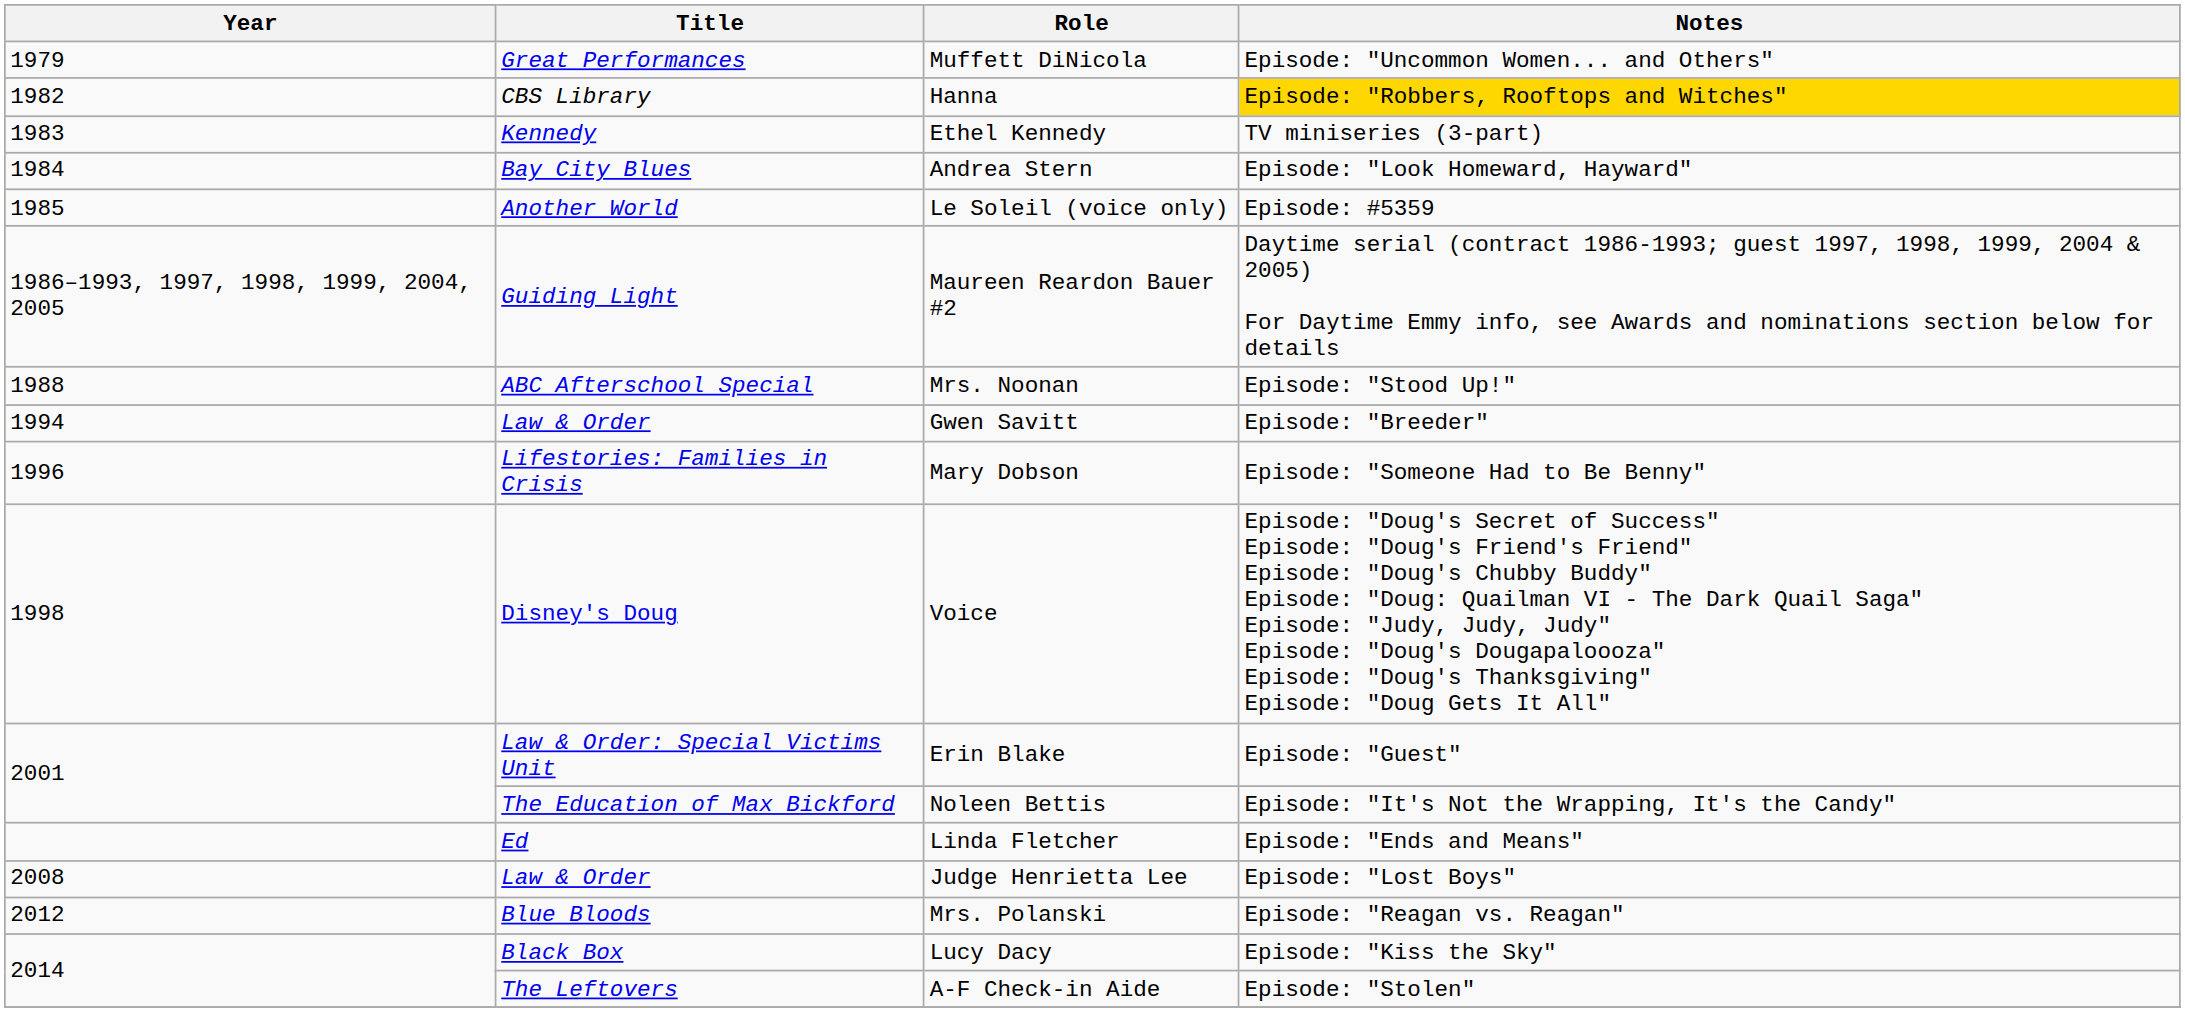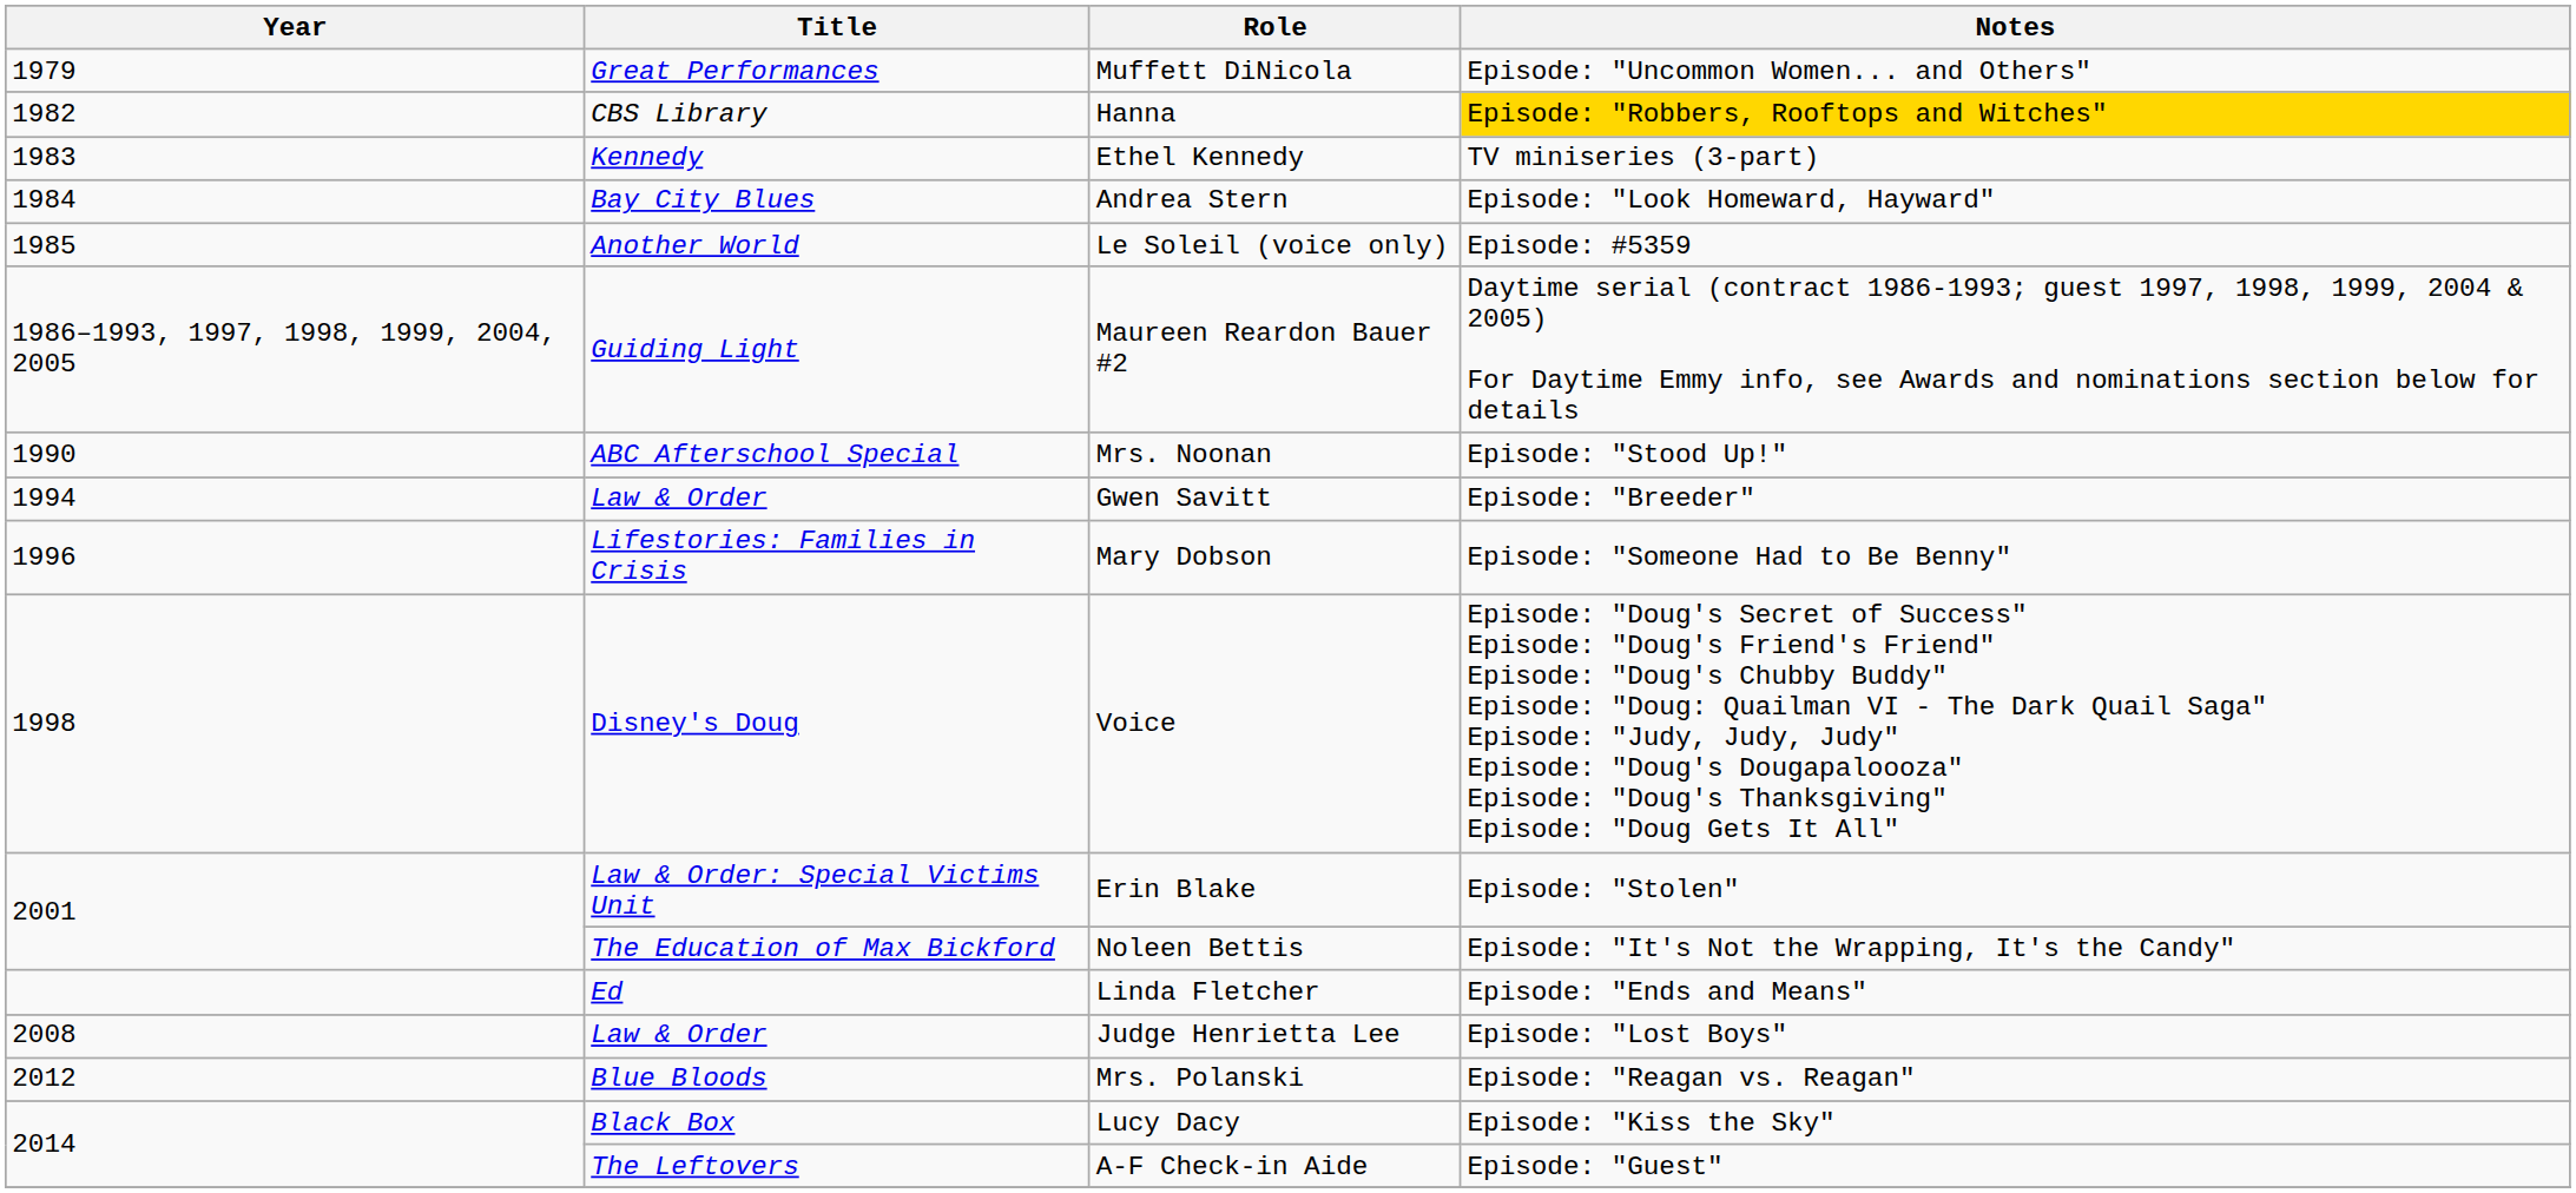Mrs. Noonan | Year: 1988 -> 1990
Erin Blake | Notes: Episode: "Guest" -> Episode: "Stolen"
A-F Check-in Aide | Notes: Episode: "Stolen" -> Episode: "Guest"
